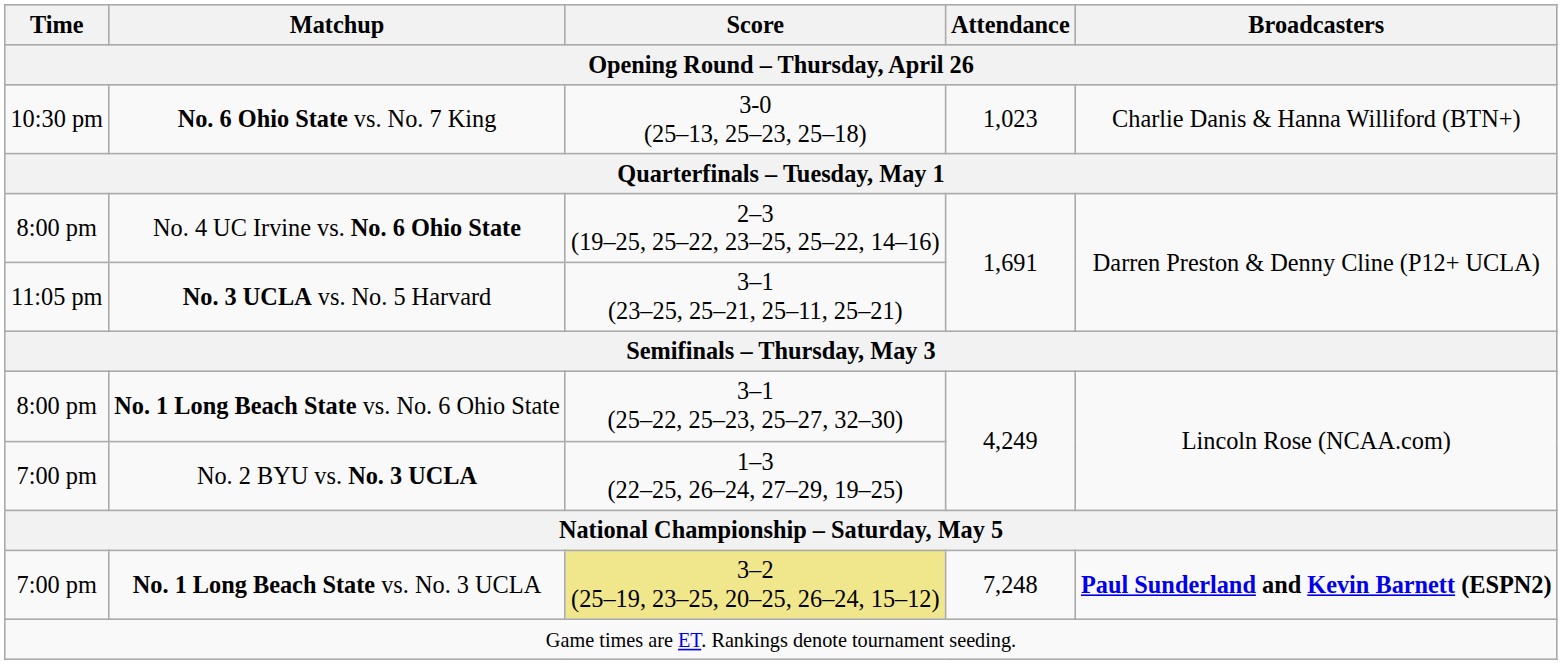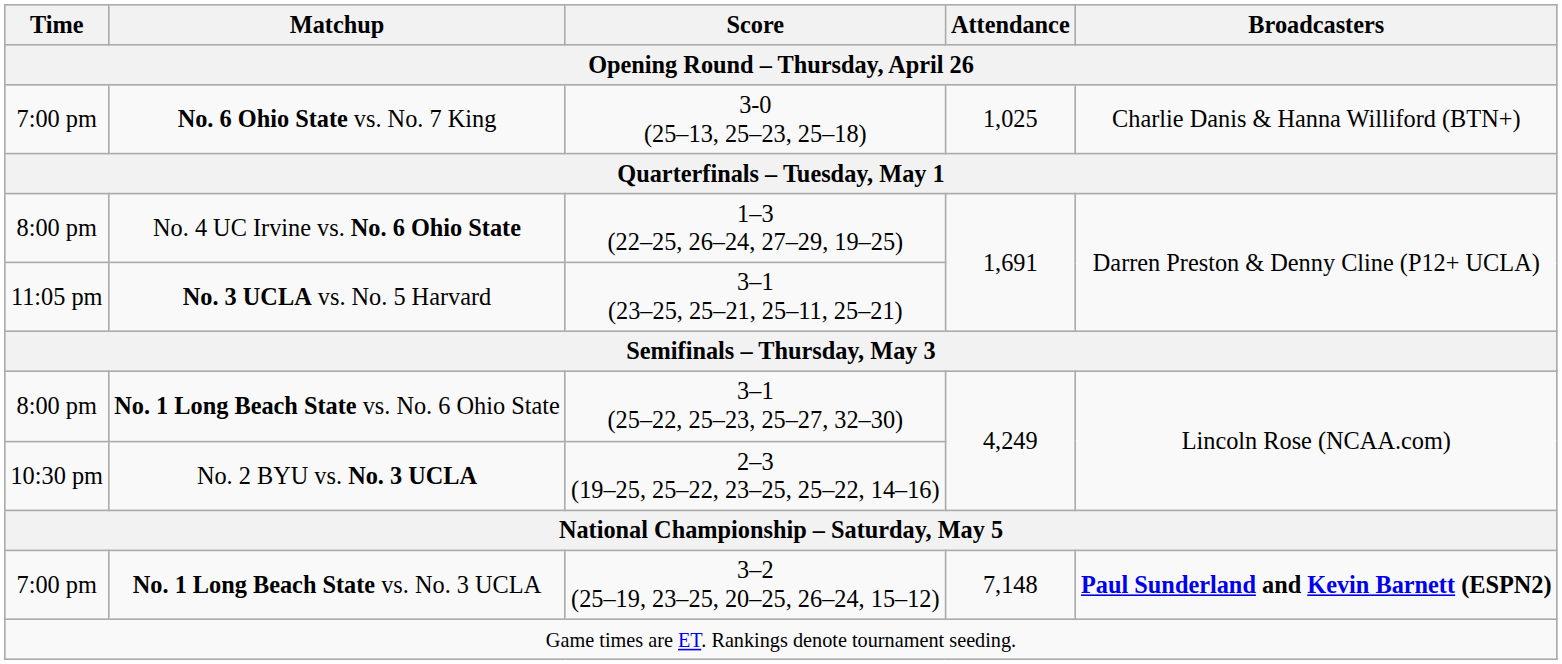No. 6 Ohio State vs. No. 7 King | Time: 10:30 pm -> 7:00 pm
No. 6 Ohio State vs. No. 7 King | Attendance: 1,023 -> 1,025
No. 4 UC Irvine vs. No. 6 Ohio State | Score: 2–3 (19–25, 25–22, 23–25, 25–22, 14–16) -> 1–3 (22–25, 26–24, 27–29, 19–25)
No. 2 BYU vs. No. 3 UCLA | Time: 7:00 pm -> 10:30 pm
No. 2 BYU vs. No. 3 UCLA | Score: 1–3 (22–25, 26–24, 27–29, 19–25) -> 2–3 (19–25, 25–22, 23–25, 25–22, 14–16)
No. 1 Long Beach State vs. No. 3 UCLA | Score: khaki background -> no background
No. 1 Long Beach State vs. No. 3 UCLA | Attendance: 7,248 -> 7,148
